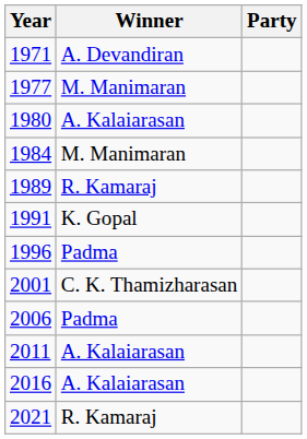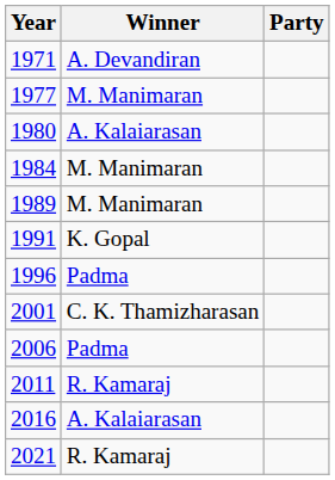1989 | Winner: R. Kamaraj -> M. Manimaran
2011 | Winner: A. Kalaiarasan -> R. Kamaraj
